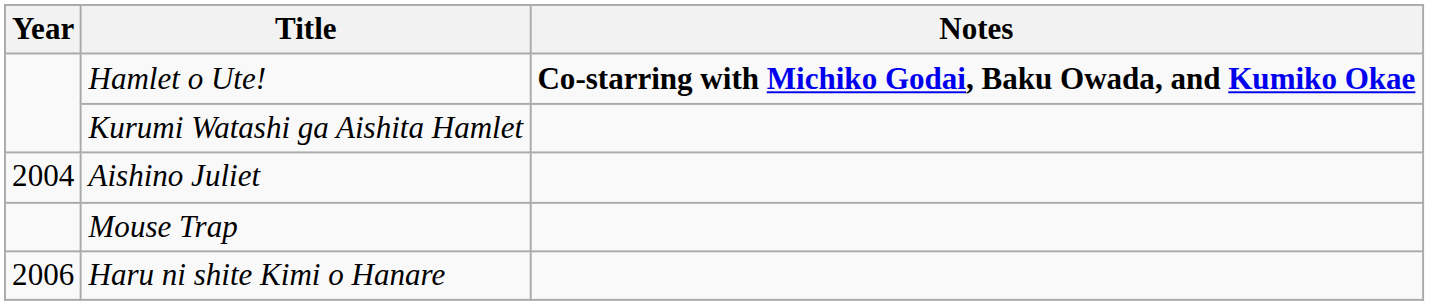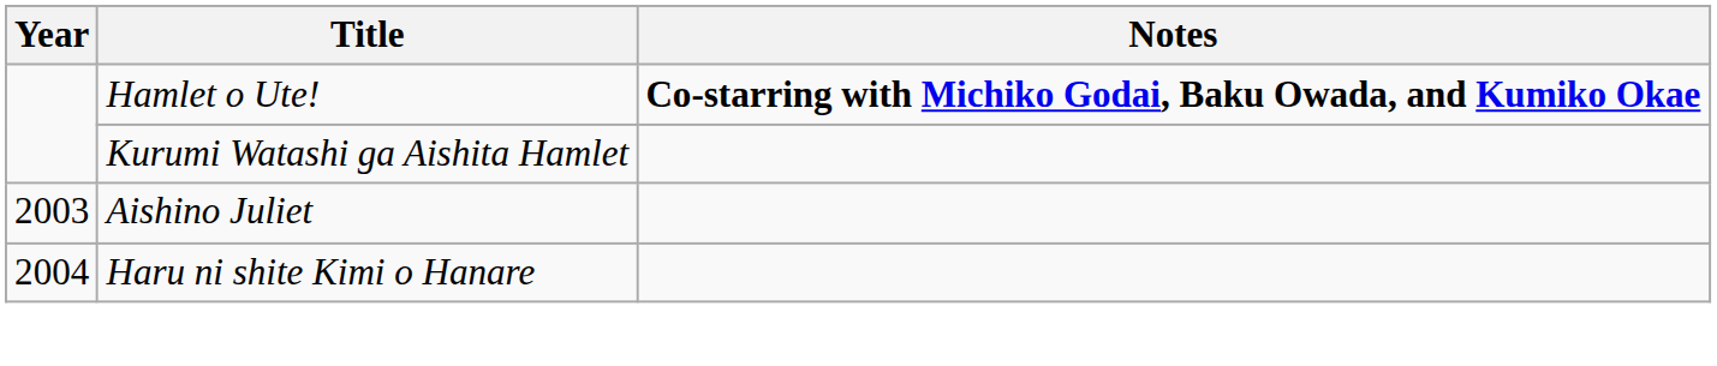Aishino Juliet | Year: 2004 -> 2003
- row: Mouse Trap
Haru ni shite Kimi o Hanare | Year: 2006 -> 2004
